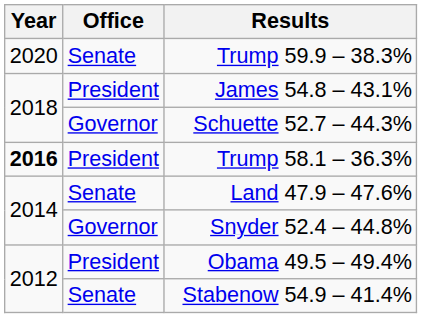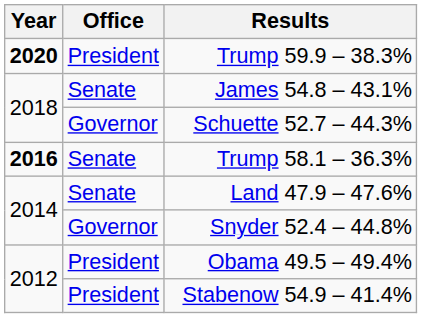Trump 59.9 – 38.3% | Year: normal -> bold
Trump 59.9 – 38.3% | Office: Senate -> President
James 54.8 – 43.1% | Office: President -> Senate
Trump 58.1 – 36.3% | Office: President -> Senate
Stabenow 54.9 – 41.4% | Office: Senate -> President
